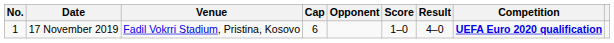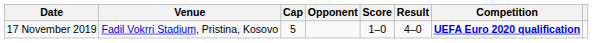- column: No. | 1
17 November 2019 | Cap: 6 -> 5
